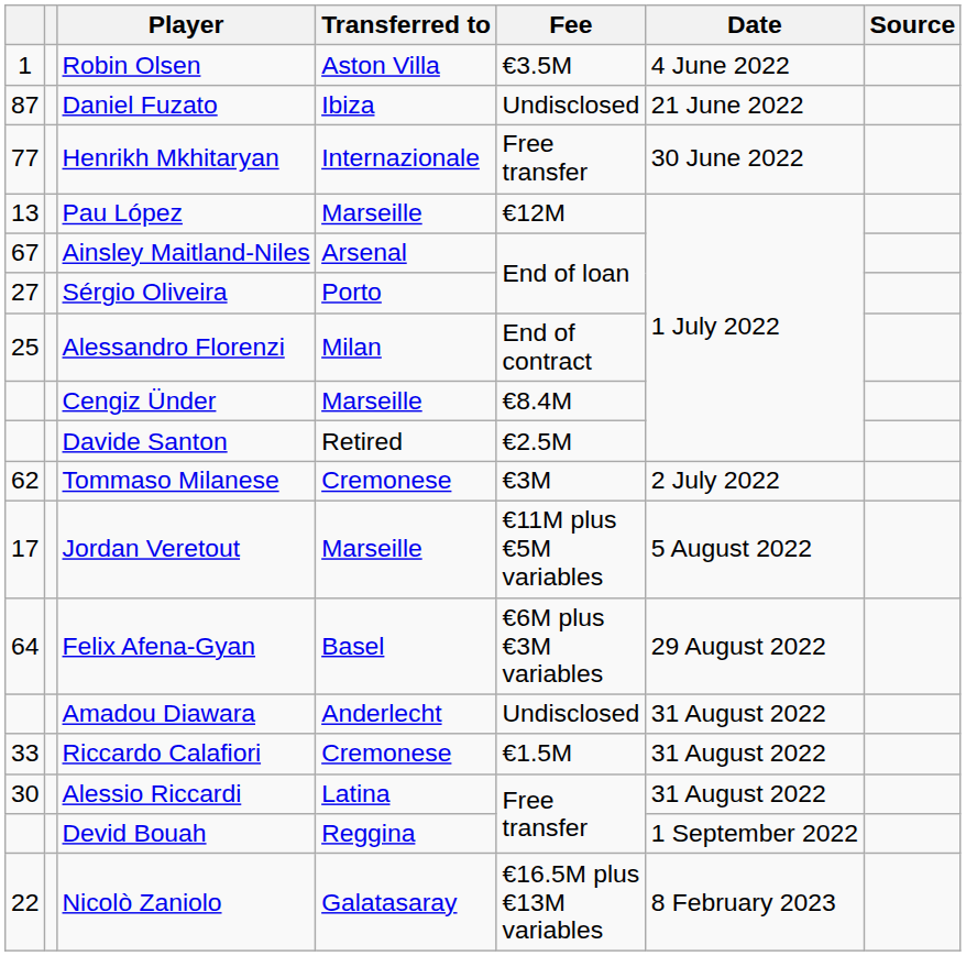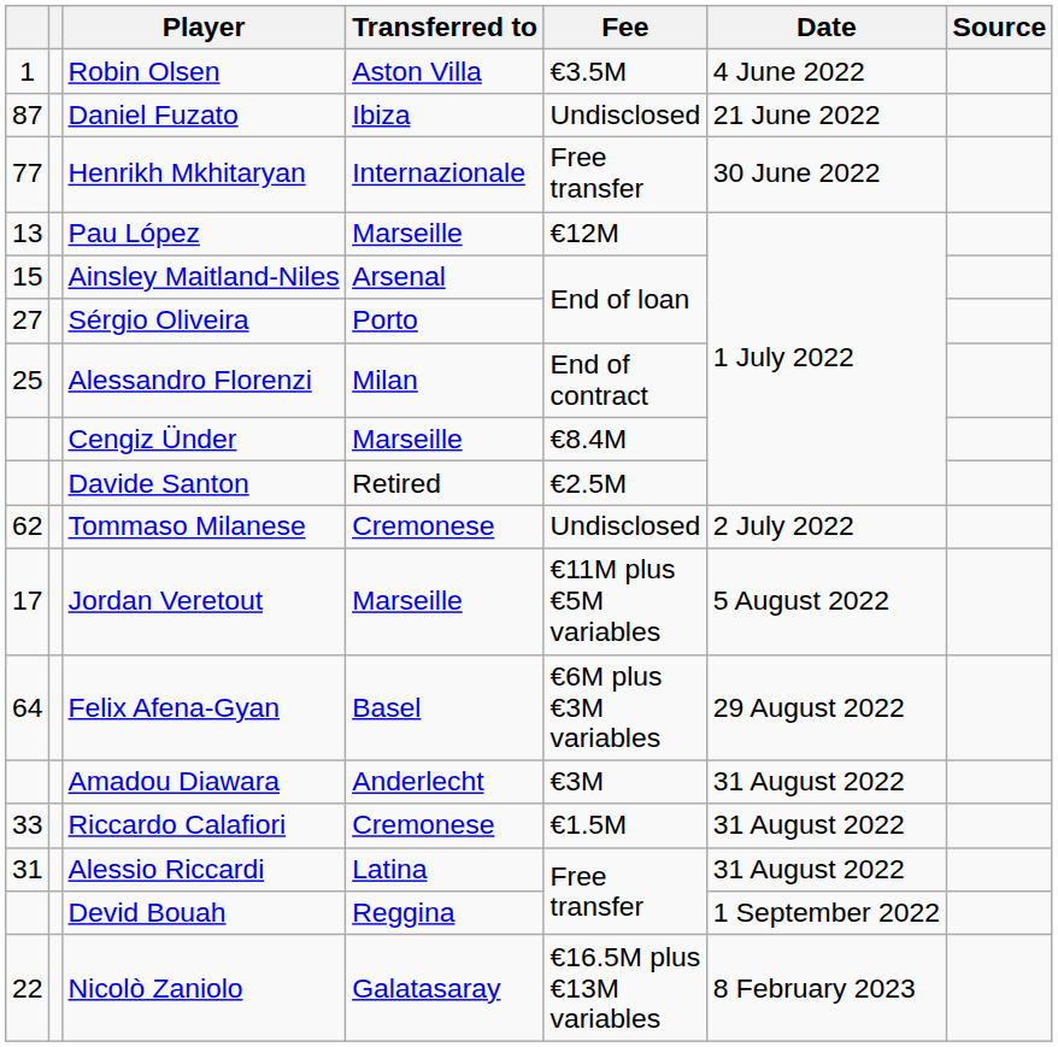Ainsley Maitland-Niles | column 1: 67 -> 15
Tommaso Milanese | Fee: €3M -> Undisclosed
Amadou Diawara | Fee: Undisclosed -> €3M
Alessio Riccardi | column 1: 30 -> 31
